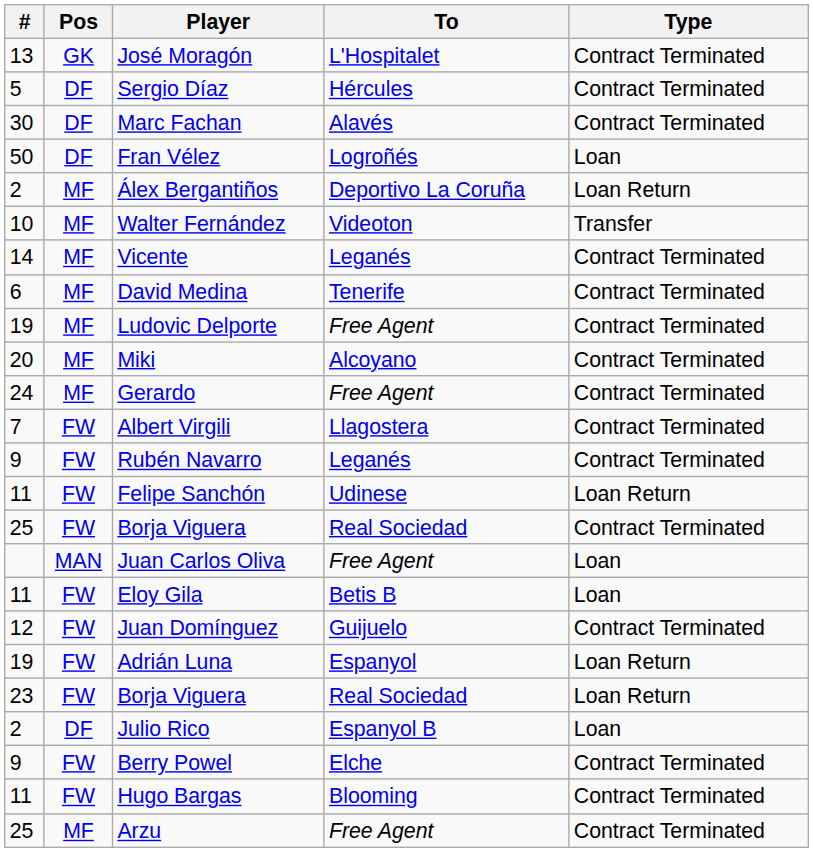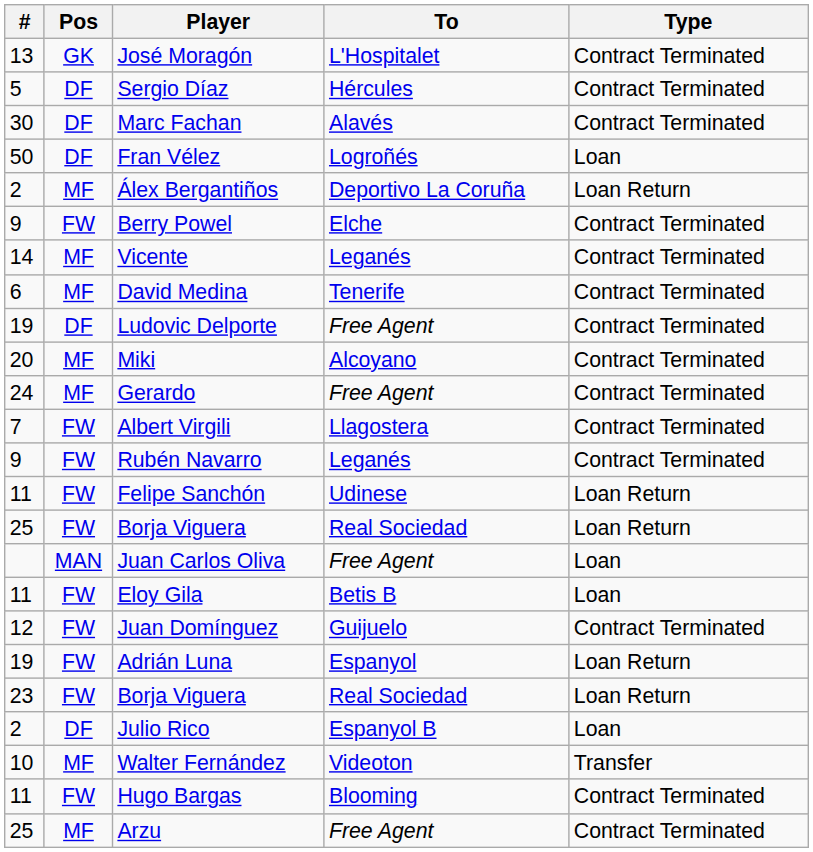rows swapped: Walter Fernández <-> Berry Powel
Ludovic Delporte | Pos: MF -> DF
25 / Borja Viguera | Type: Contract Terminated -> Loan Return
